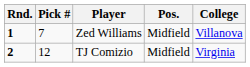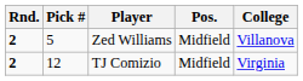Zed Williams | Rnd.: 1 -> 2
Zed Williams | Pick #: 7 -> 5
